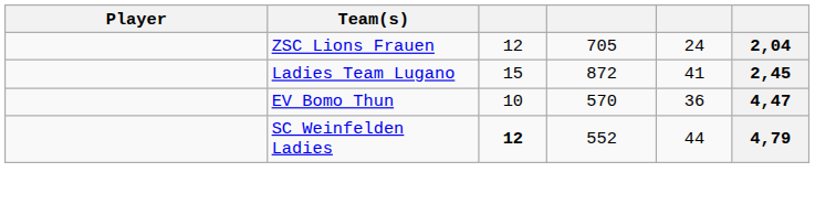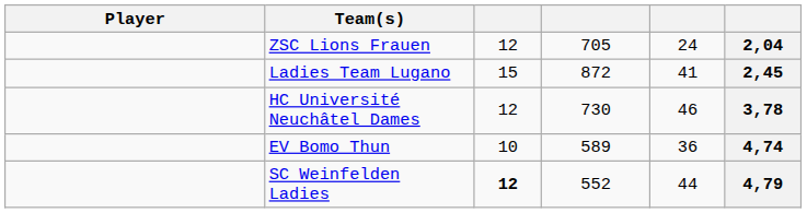+ row: HC Université Neuchâtel Dames | 12 | 730 | 46 | 3,78
EV Bomo Thun | column 4: 570 -> 589
EV Bomo Thun | column 6: 4,47 -> 4,74
